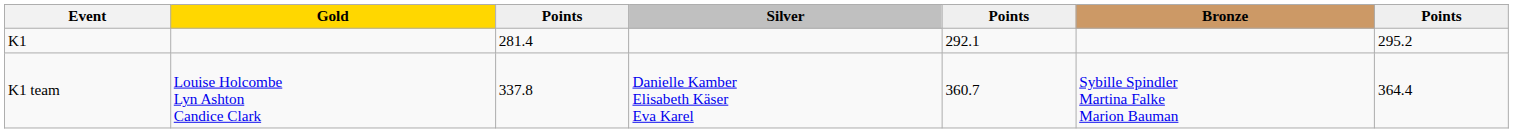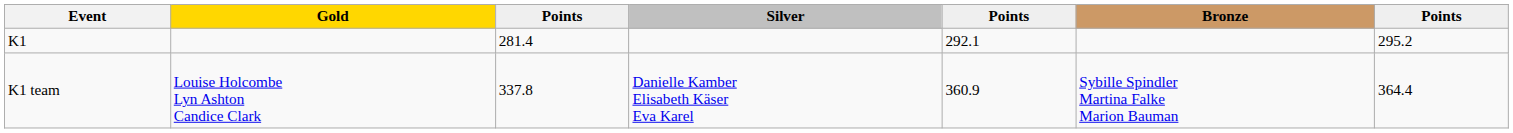K1 team | column 5: 360.7 -> 360.9
